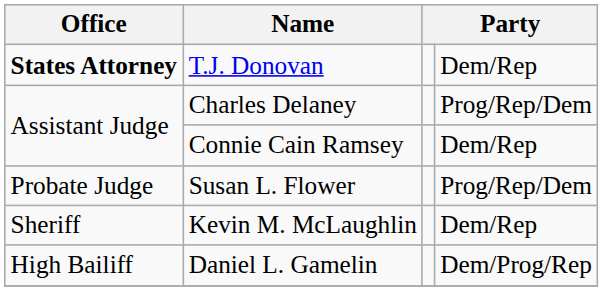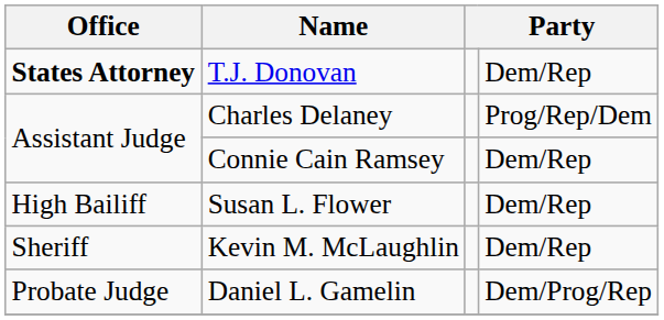Susan L. Flower | Office: Probate Judge -> High Bailiff
Susan L. Flower | column 4: Prog/Rep/Dem -> Dem/Rep
Daniel L. Gamelin | Office: High Bailiff -> Probate Judge
